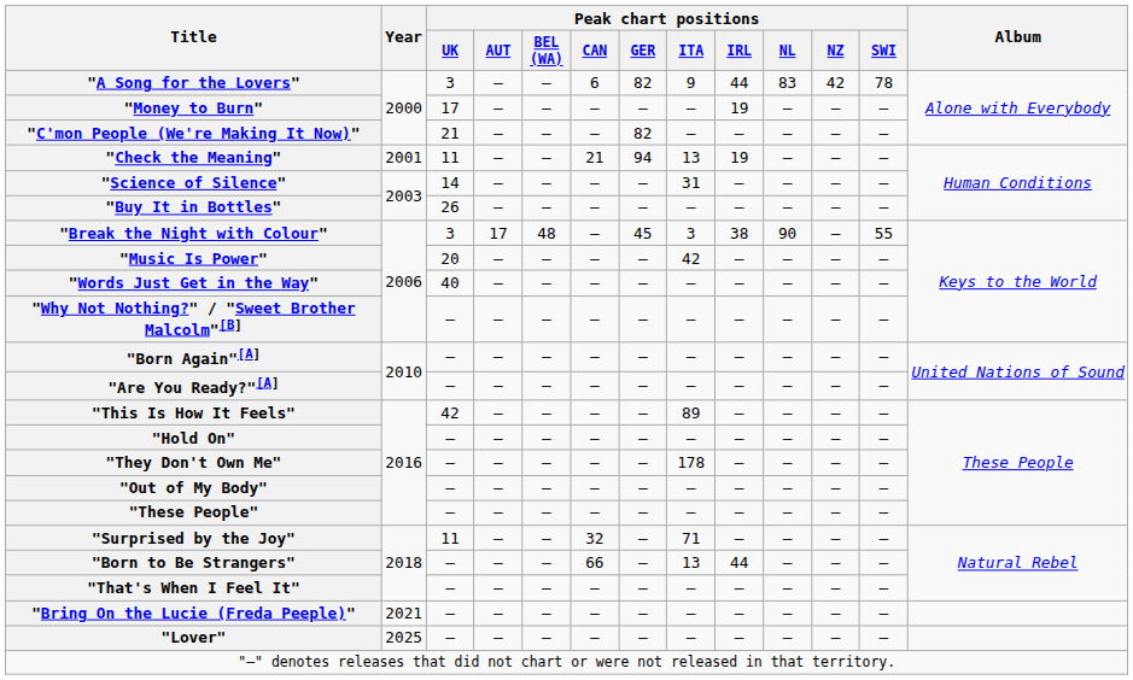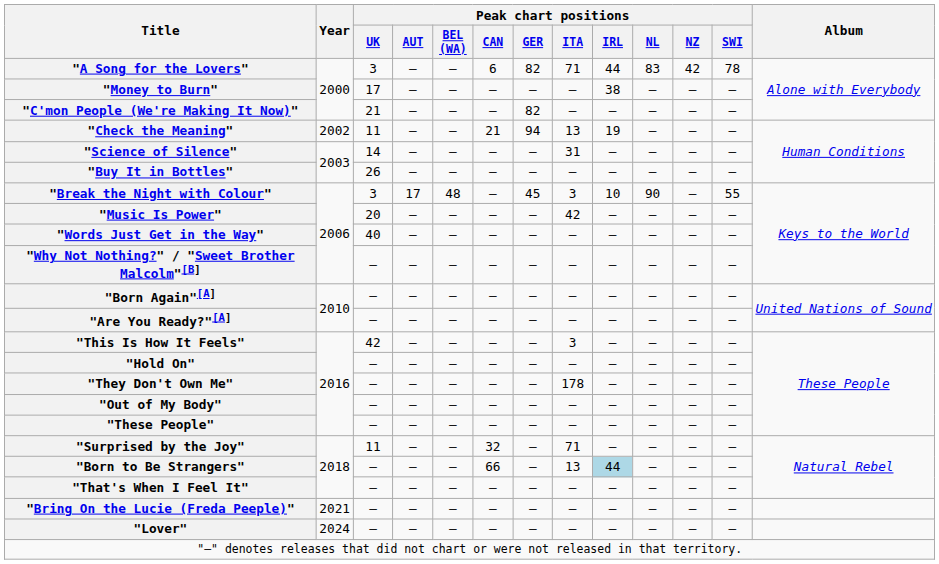"A Song for the Lovers" | Peak chart positions / ITA: 9 -> 71
"Money to Burn" | Peak chart positions / IRL: 19 -> 38
"Check the Meaning" | Year: 2001 -> 2002
"Break the Night with Colour" | Peak chart positions / IRL: 38 -> 10
"This Is How It Feels" | Peak chart positions / ITA: 89 -> 3
"Born to Be Strangers" | Peak chart positions / IRL: no background -> lightblue background
"Lover" | Year: 2025 -> 2024
